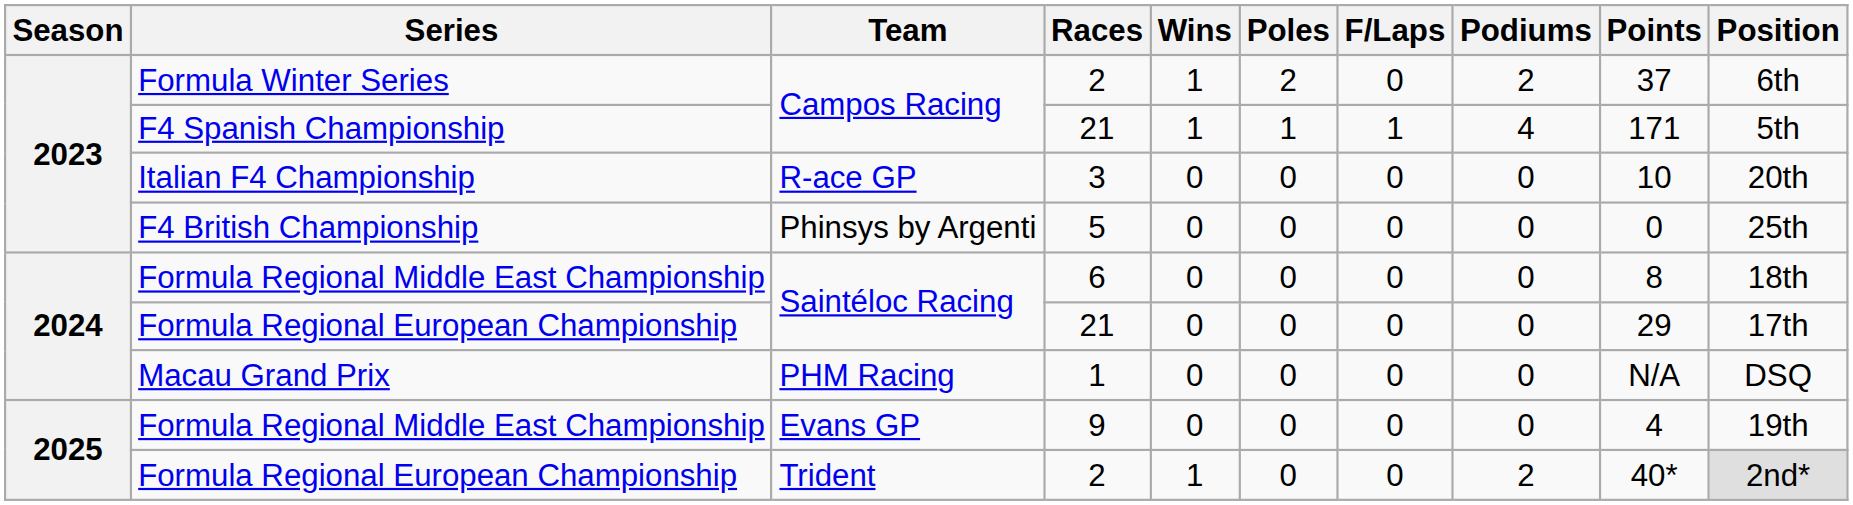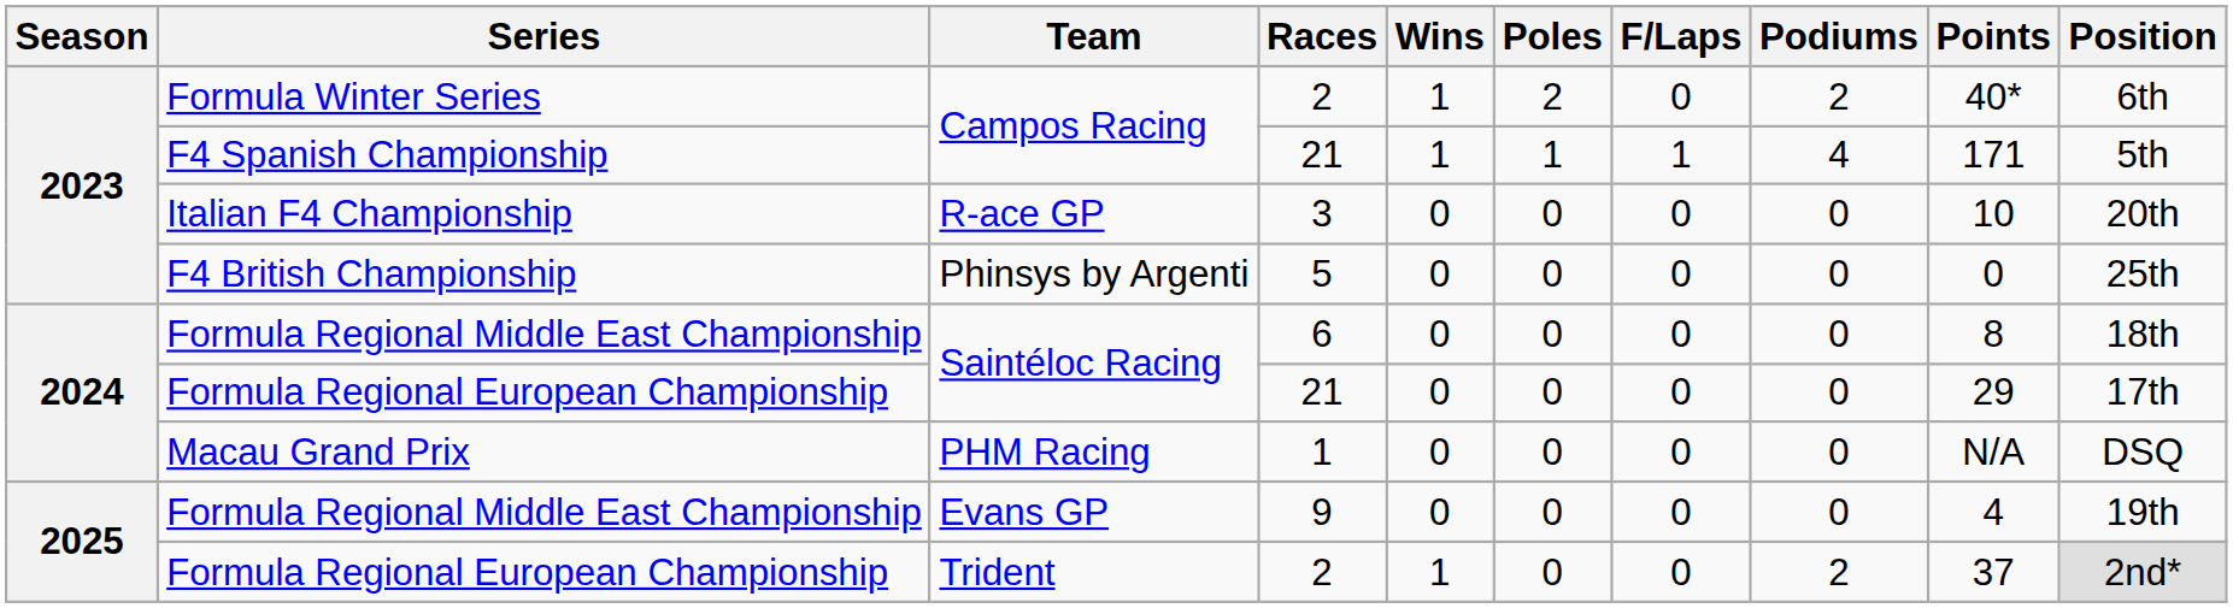Formula Winter Series | Points: 37 -> 40*
Formula Regional European Championship / Trident | Points: 40* -> 37
